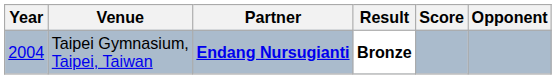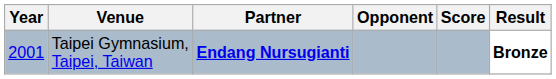columns swapped: Opponent <-> Result
Taipei Gymnasium, Taipei, Taiwan | Year: 2004 -> 2001
